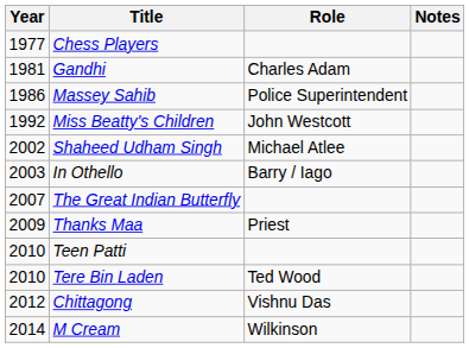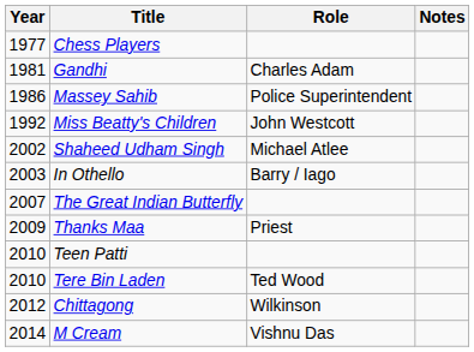Chittagong | Role: Vishnu Das -> Wilkinson
M Cream | Role: Wilkinson -> Vishnu Das
